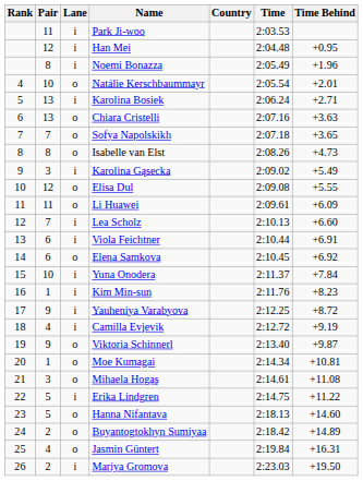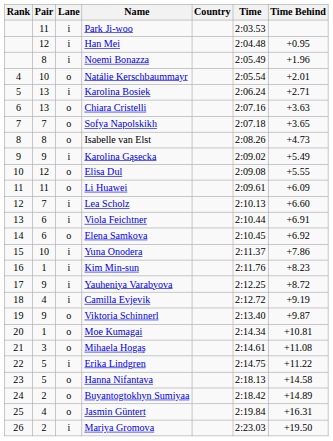Karolina Gąsecka | Pair: 3 -> 9
Yuna Onodera | Time Behind: +7.84 -> +7.86
Hanna Nifantava | Time Behind: +14.60 -> +14.58
